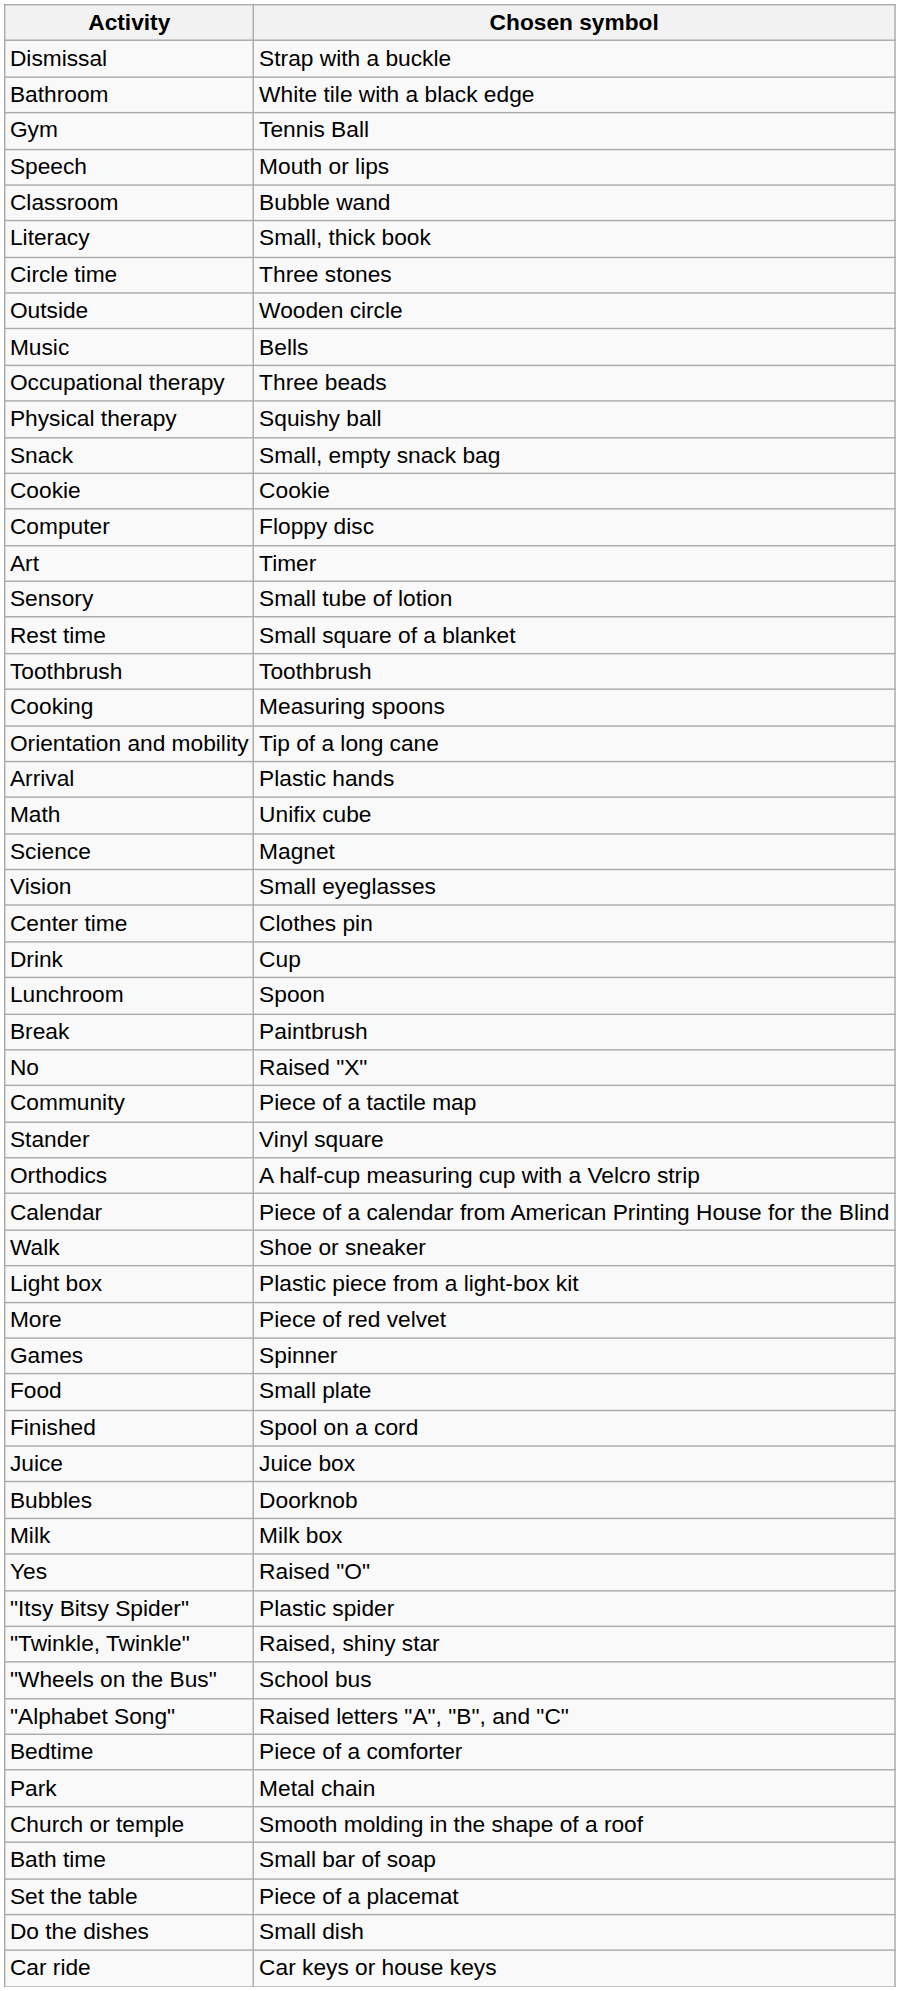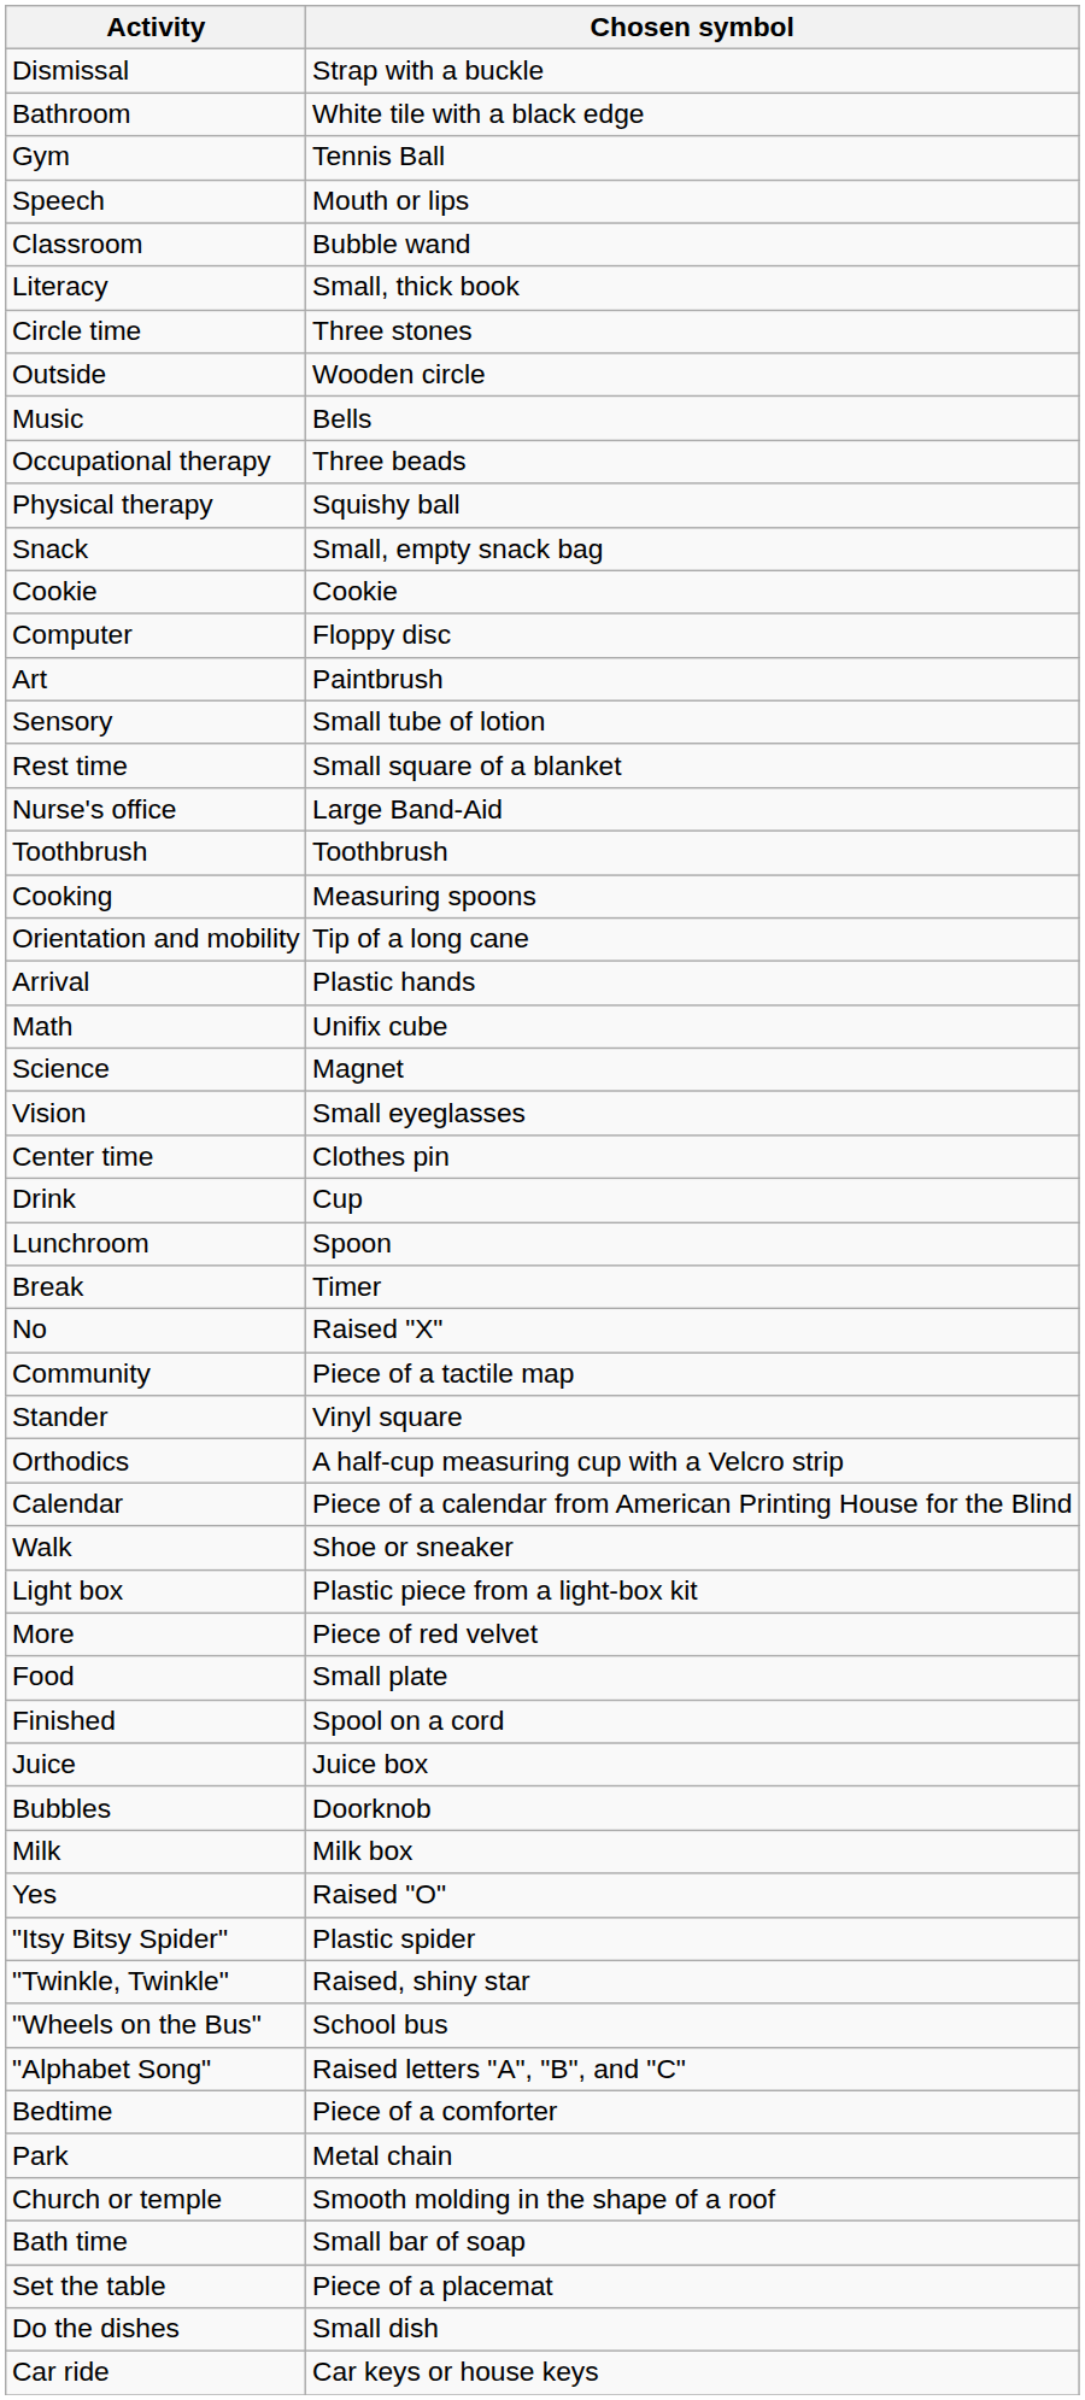Art | Chosen symbol: Timer -> Paintbrush
+ row: Nurse's office | Large Band-Aid
Break | Chosen symbol: Paintbrush -> Timer
- row: Games | Spinner
